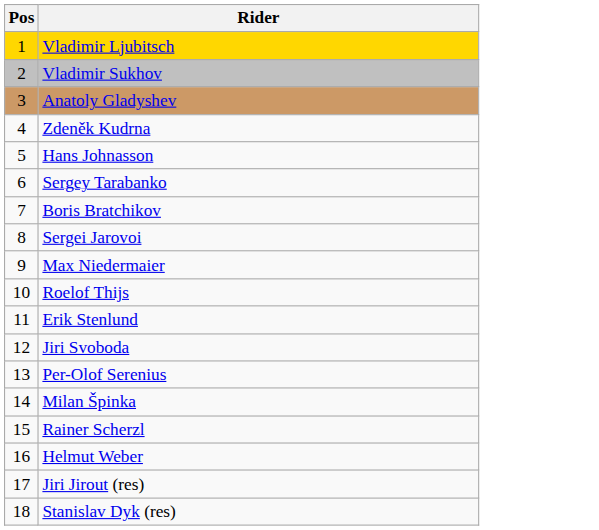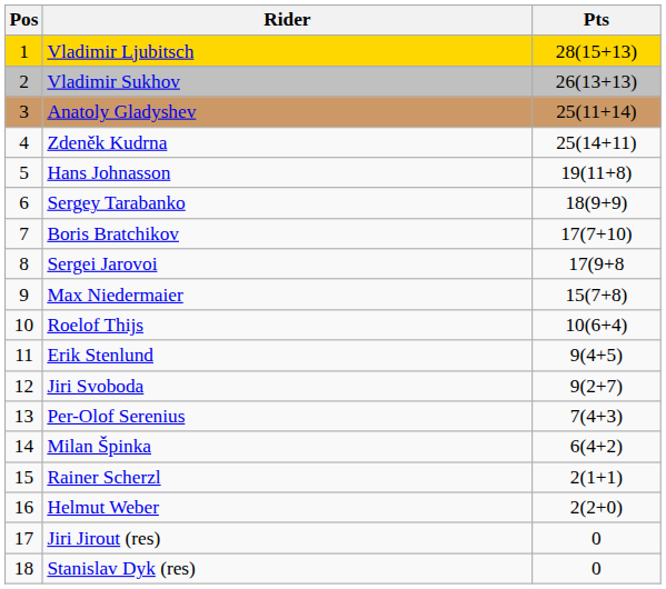+ column: Pts | 28(15+13) | 26(13+13) | 25(11+14) | 25(14+11) | 19(11+8) | 18(9+9) | 17(7+10) | 17(9+8 | 15(7+8) | 10(6+4) | 9(4+5) | 9(2+7) | 7(4+3) | 6(4+2) | 2(1+1) | 2(2+0) | 0 | 0
